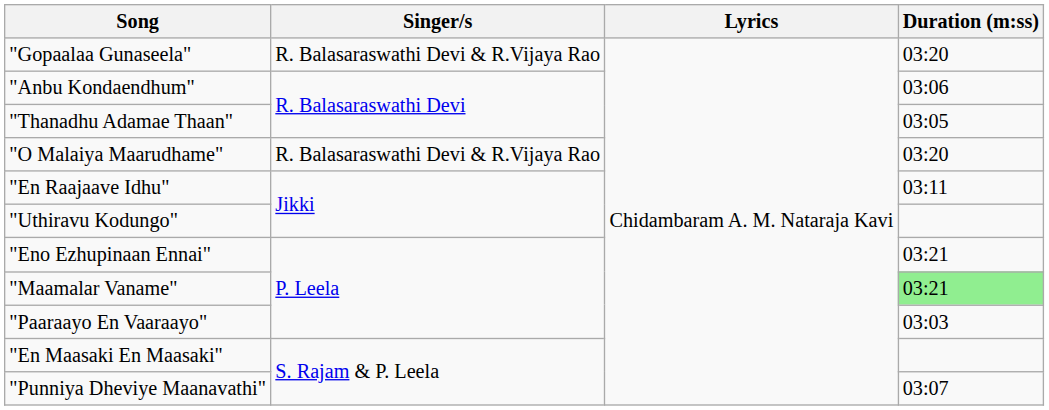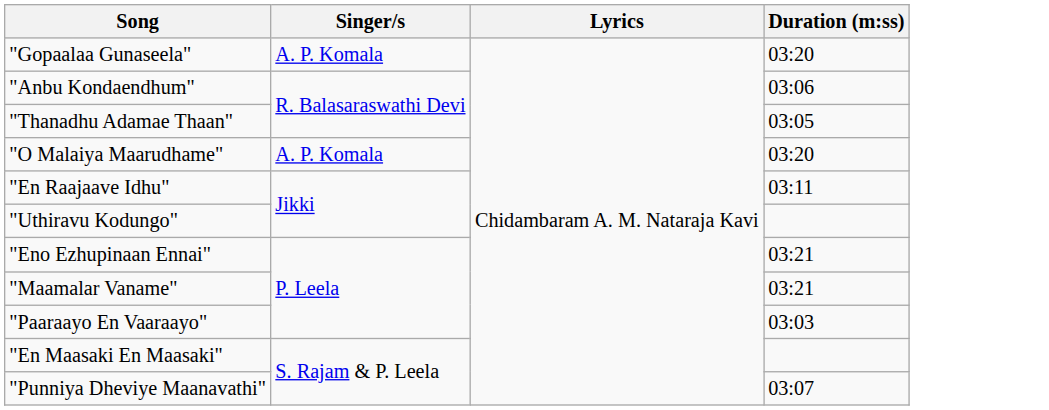"Gopaalaa Gunaseela" | Singer/s: R. Balasaraswathi Devi & R.Vijaya Rao -> A. P. Komala
"O Malaiya Maarudhame" | Singer/s: R. Balasaraswathi Devi & R.Vijaya Rao -> A. P. Komala
"Maamalar Vaname" | Duration (m:ss): lightgreen background -> no background
